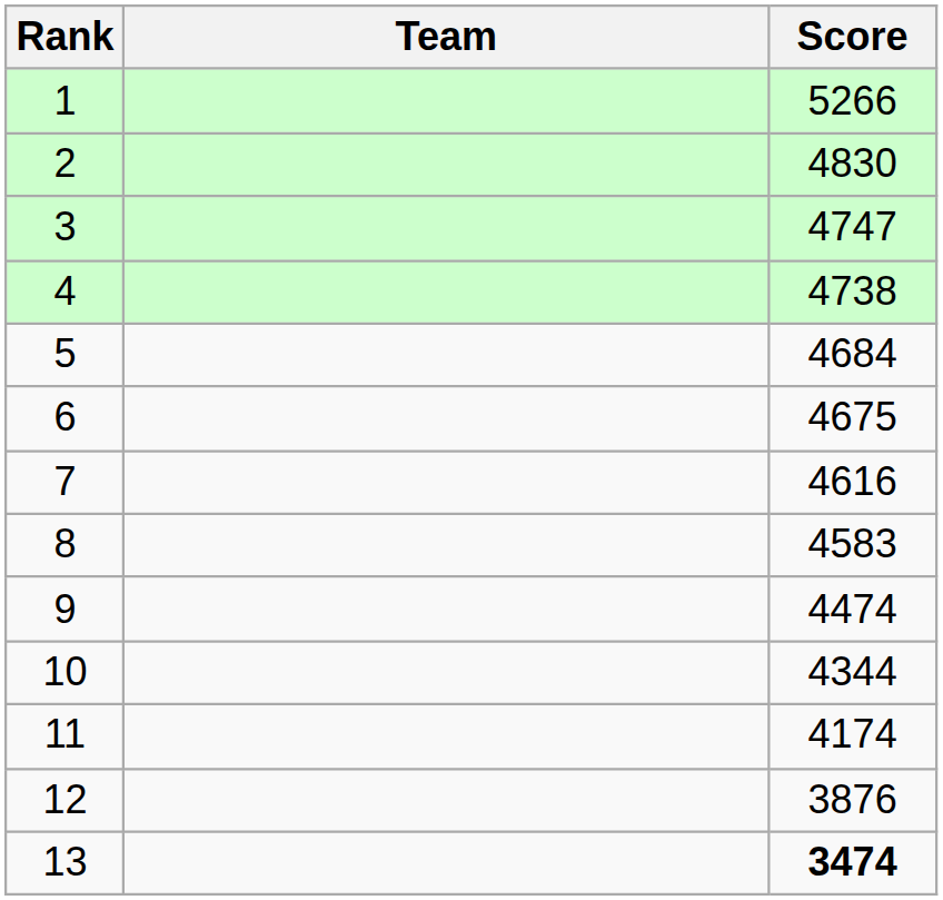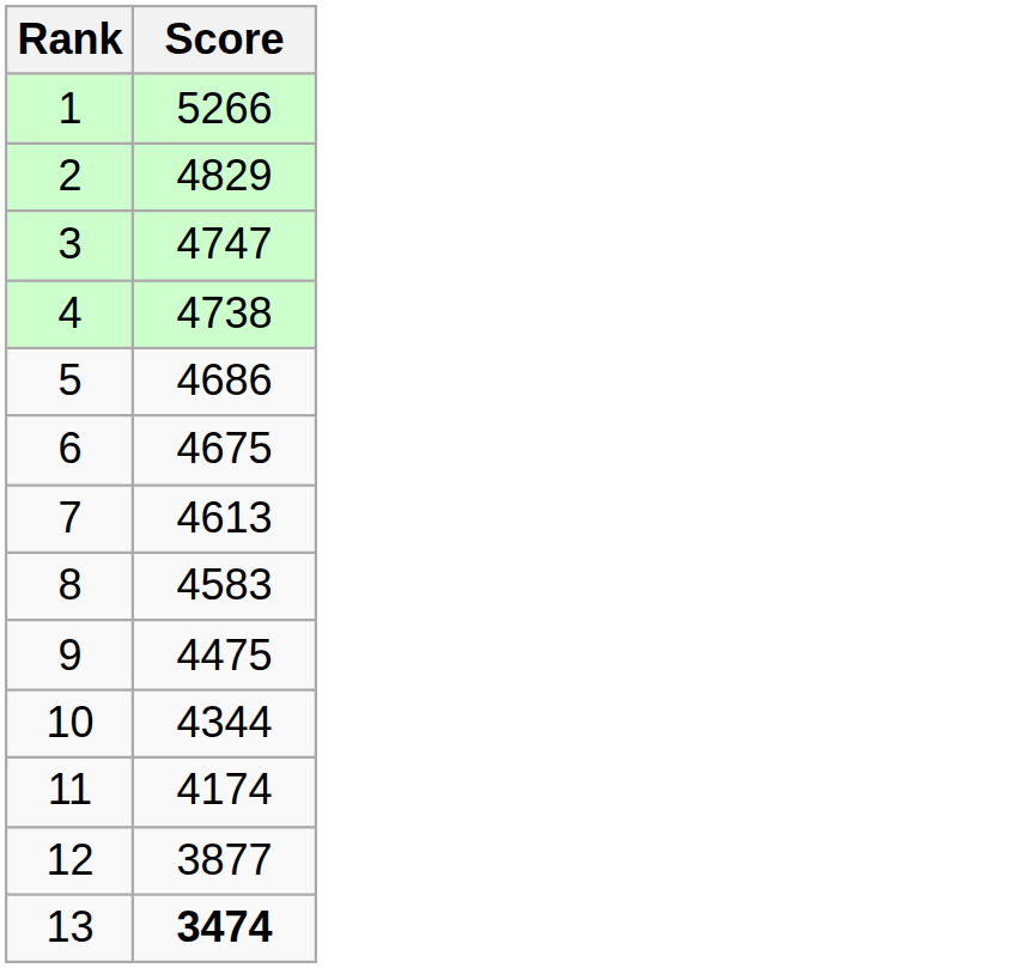- column: Team
2 | Score: 4830 -> 4829
5 | Score: 4684 -> 4686
7 | Score: 4616 -> 4613
9 | Score: 4474 -> 4475
12 | Score: 3876 -> 3877
